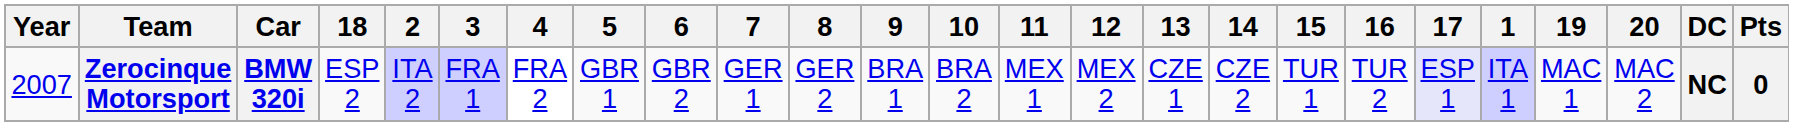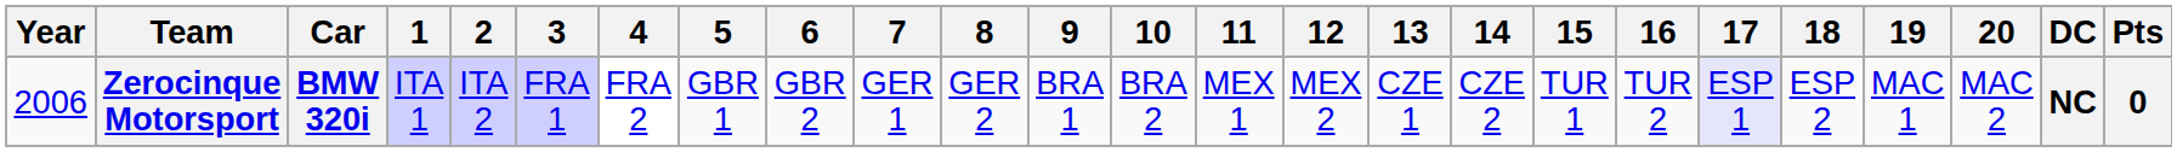columns swapped: 1 <-> 18
Zerocinque Motorsport | Year: 2007 -> 2006
